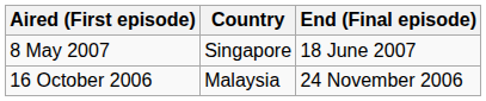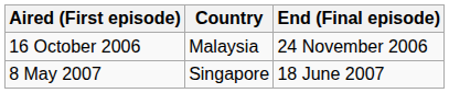rows swapped: 16 October 2006 <-> 8 May 2007
